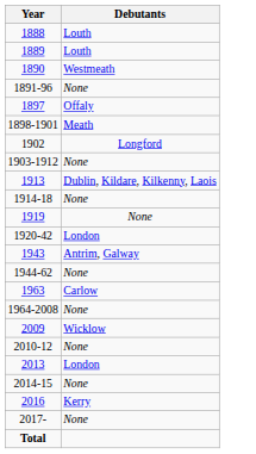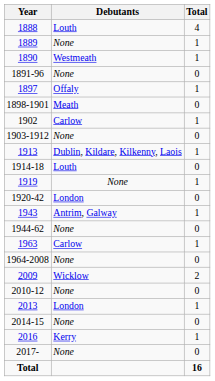+ column: Total | 4 | 1 | 1 | 0 | 1 | 0 | 1 | 0 | 1 | 0 | 1 | 0 | 1 | 0 | 1 | 0 | 2 | 0 | 1 | 0 | 1 | 0 | 16
1889 | Debutants: Louth -> None
1902 | Debutants: Longford -> Carlow
1914-18 | Debutants: None -> Louth
